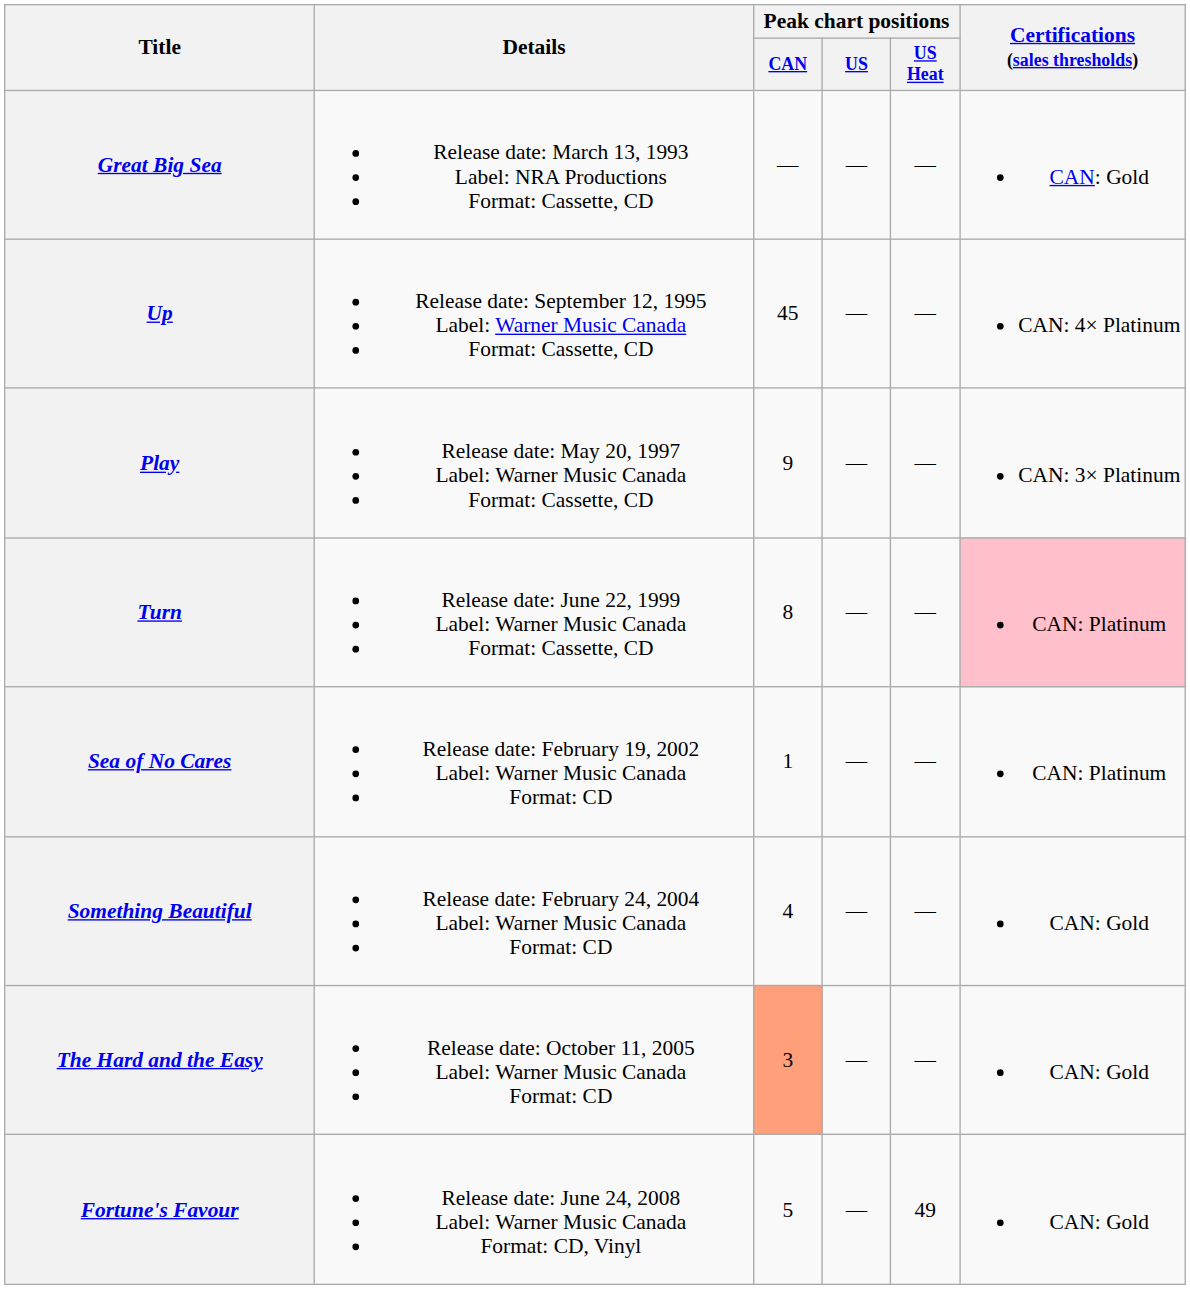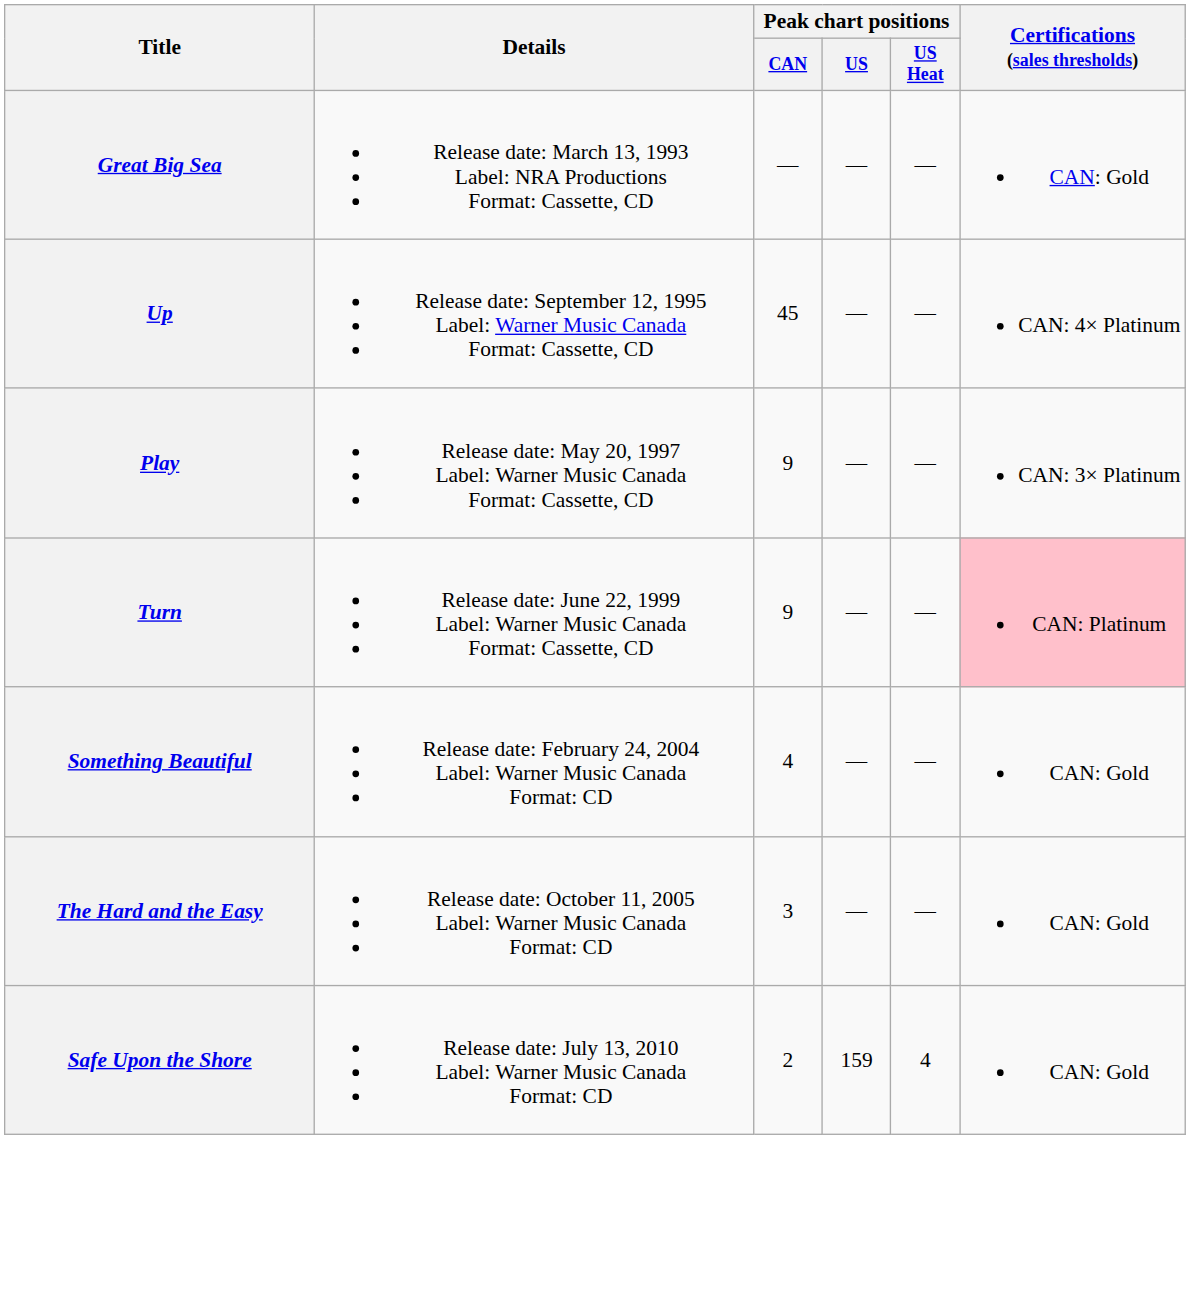Turn | Peak chart positions / CAN: 8 -> 9
- row: Sea of No Cares | Release date: February 19, 2002 Label: Warner Music Canada Format: CD | 1 | — | — | CAN: Platinum
The Hard and the Easy | Peak chart positions / CAN: lightsalmon background -> no background
- row: Fortune's Favour | Release date: June 24, 2008 Label: Warner Music Canada Format: CD, Vinyl | 5 | — | 49 | CAN: Gold
+ row: Safe Upon the Shore | Release date: July 13, 2010 Label: Warner Music Canada Format: CD | 2 | 159 | 4 | CAN: Gold
